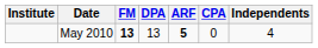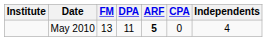May 2010 | FM: bold -> normal
May 2010 | DPA: 13 -> 11
